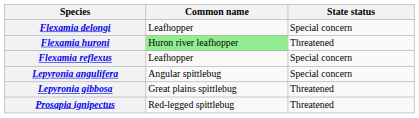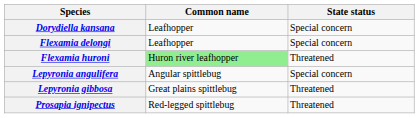+ row: Dorydiella kansana | Leafhopper | Special concern
- row: Flexamia reflexus | Leafhopper | Special concern
